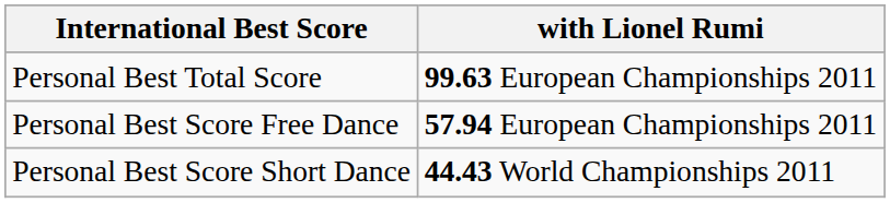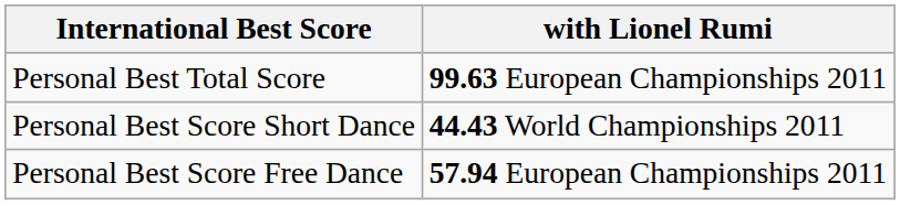rows swapped: Personal Best Score Short Dance <-> Personal Best Score Free Dance
